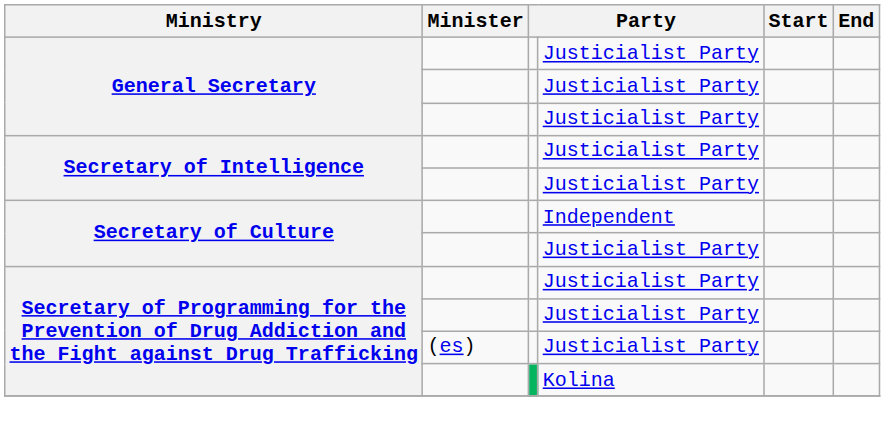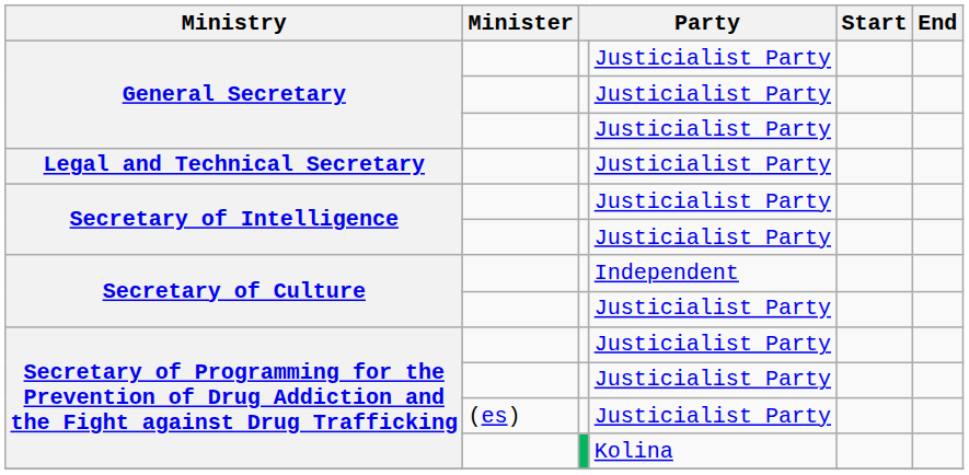+ row: Legal and Technical Secretary | Justicialist Party
